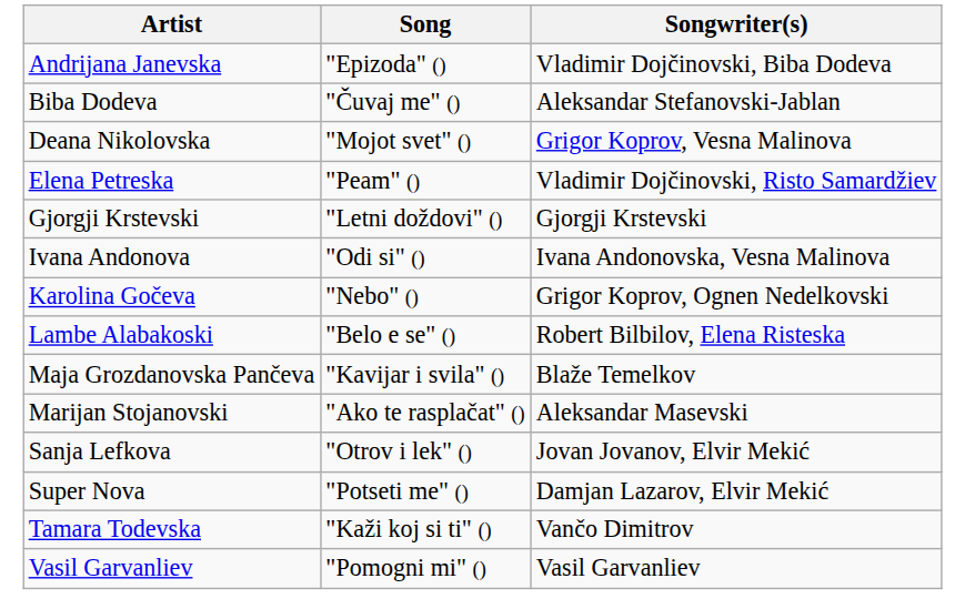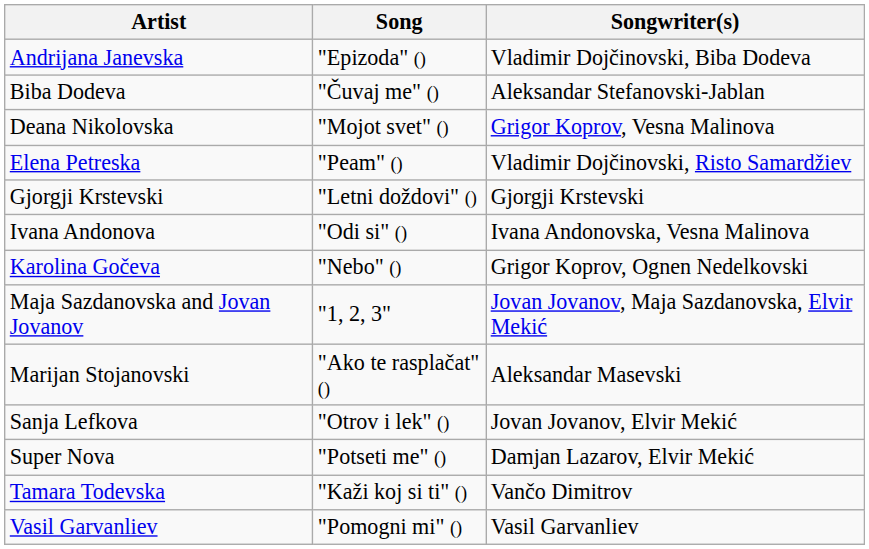- row: Lambe Alabakoski | "Belo e se" () | Robert Bilbilov, Elena Risteska
- row: Maja Grozdanovska Pančeva | "Kavijar i svila" () | Blaže Temelkov
+ row: Maja Sazdanovska and Jovan Jovanov | "1, 2, 3" | Jovan Jovanov, Maja Sazdanovska, Elvir Mekić
